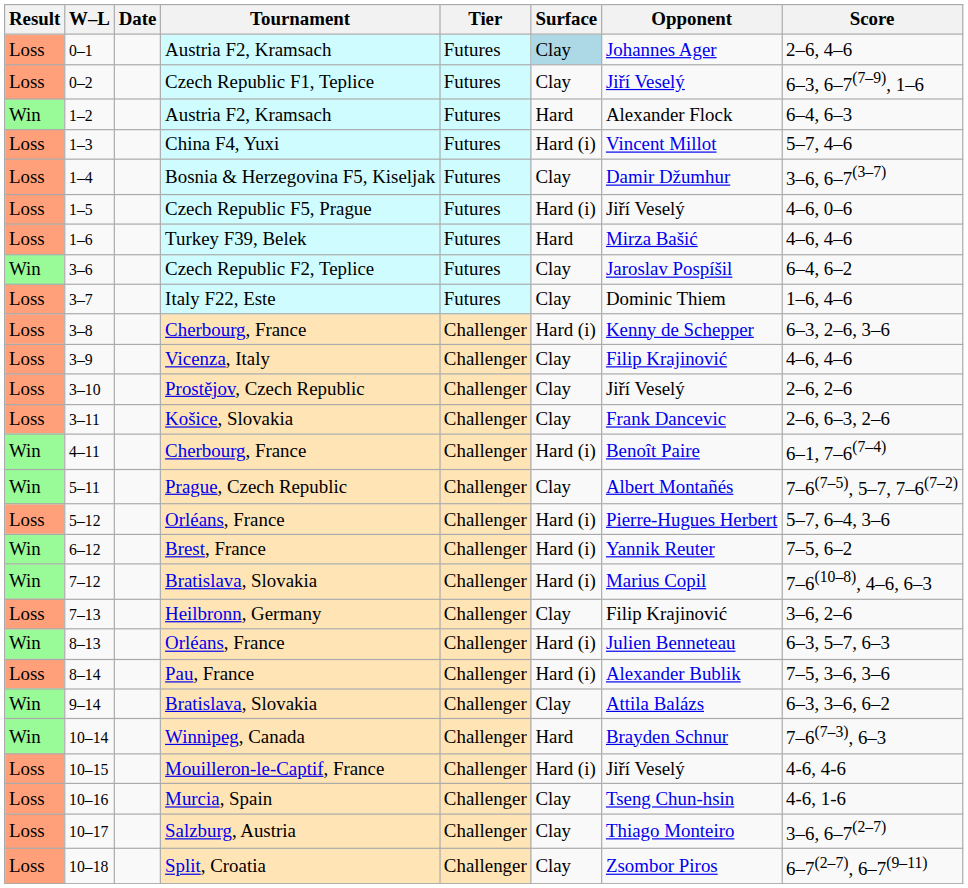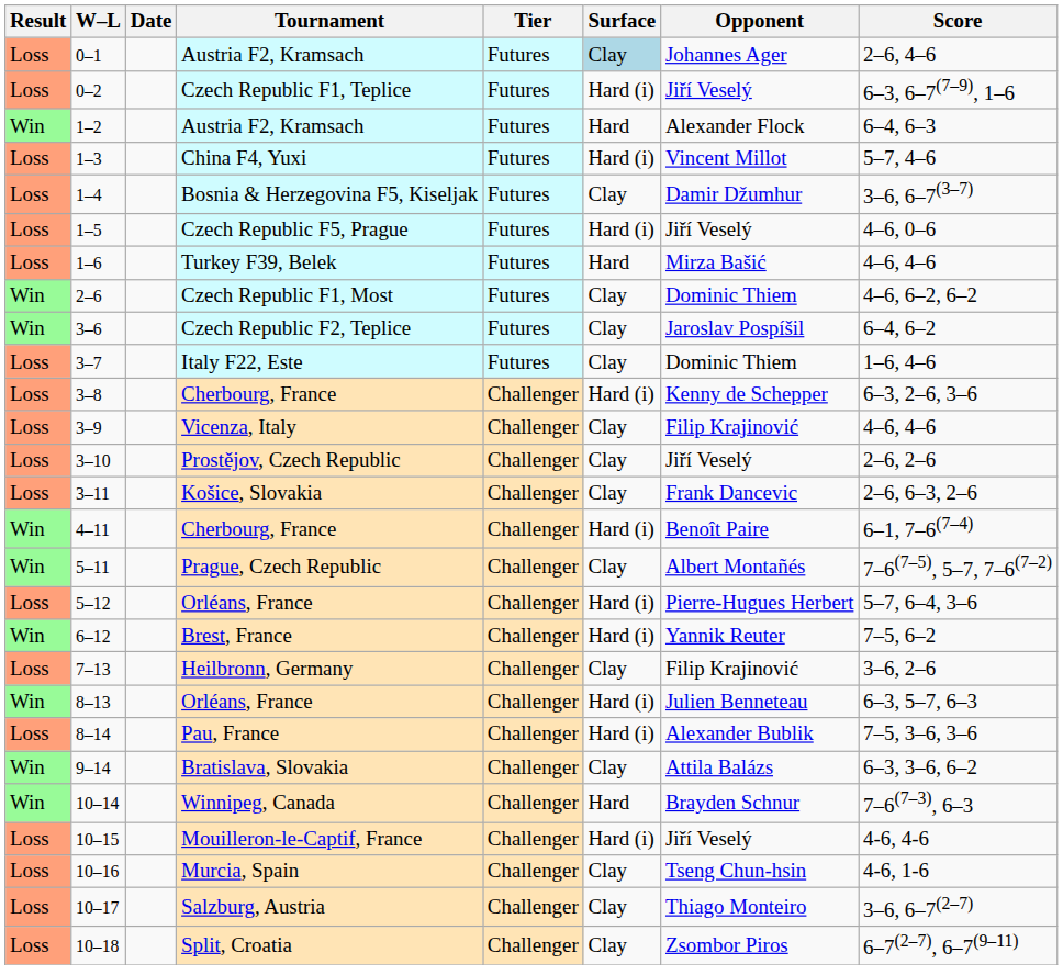0–2 | Surface: Clay -> Hard (i)
+ row: Win | 2–6 | Czech Republic F1, Most | Futures | Clay | Dominic Thiem | 4–6, 6–2, 6–2
- row: Win | 7–12 | Bratislava, Slovakia | Challenger | Hard (i) | Marius Copil | 7–6(10–8), 4–6, 6–3
